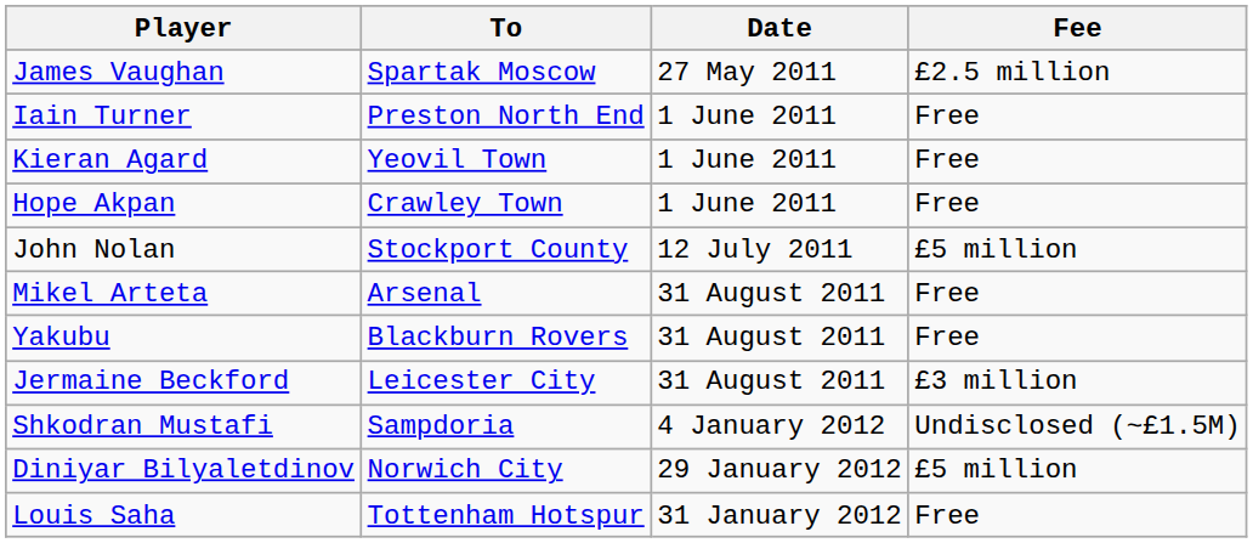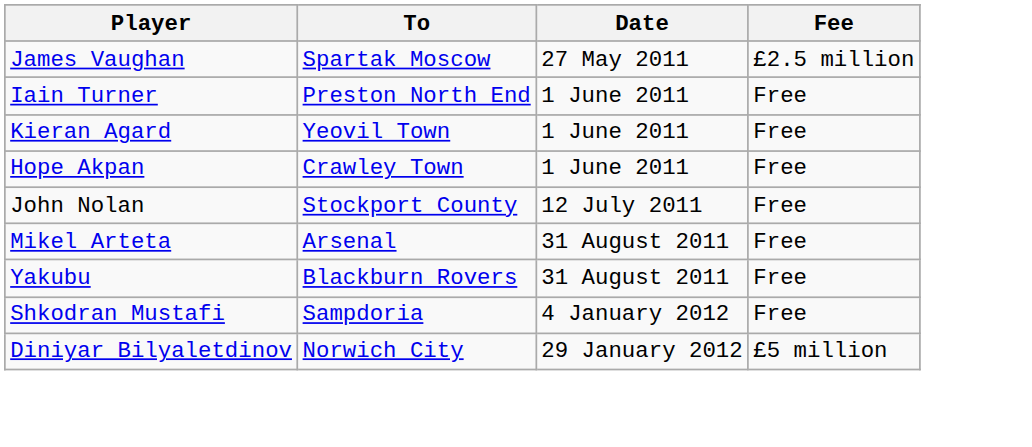John Nolan | Fee: £5 million -> Free
- row: Jermaine Beckford | Leicester City | 31 August 2011 | £3 million
Shkodran Mustafi | Fee: Undisclosed (~£1.5M) -> Free
- row: Louis Saha | Tottenham Hotspur | 31 January 2012 | Free
